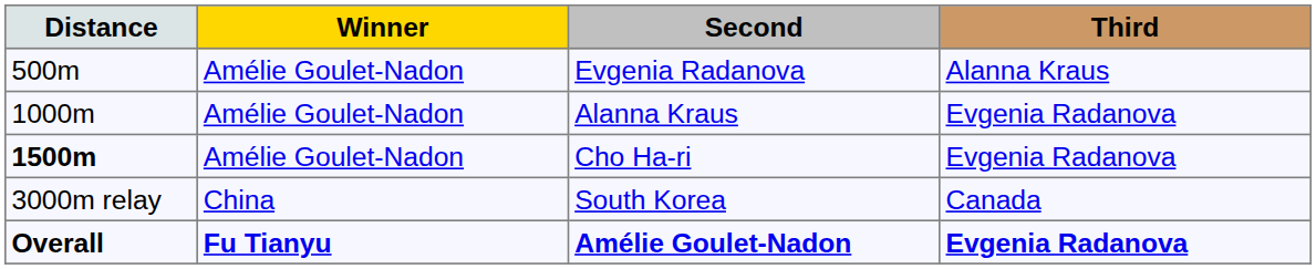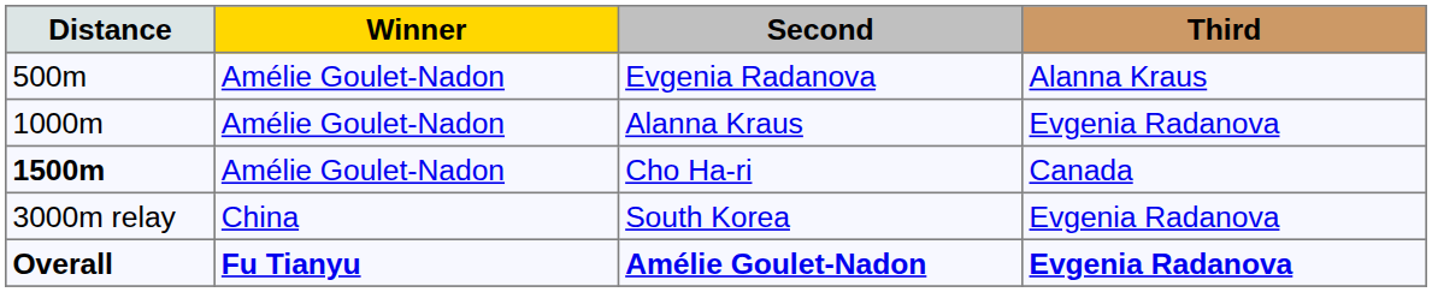Cho Ha-ri | Third: Evgenia Radanova -> Canada
South Korea | Third: Canada -> Evgenia Radanova
